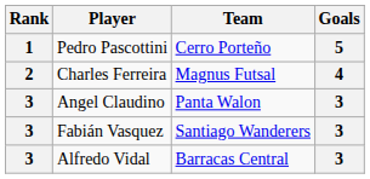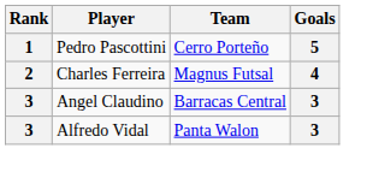Angel Claudino | Team: Panta Walon -> Barracas Central
- row: 3 | Fabián Vasquez | Santiago Wanderers | 3
Alfredo Vidal | Team: Barracas Central -> Panta Walon
